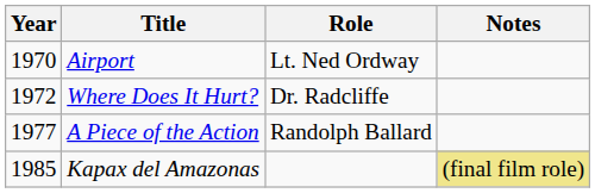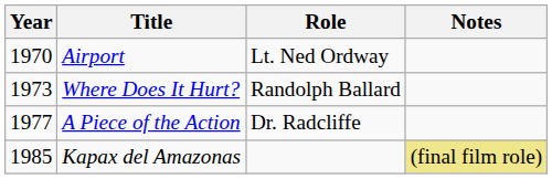Where Does It Hurt? | Year: 1972 -> 1973
Where Does It Hurt? | Role: Dr. Radcliffe -> Randolph Ballard
A Piece of the Action | Role: Randolph Ballard -> Dr. Radcliffe
